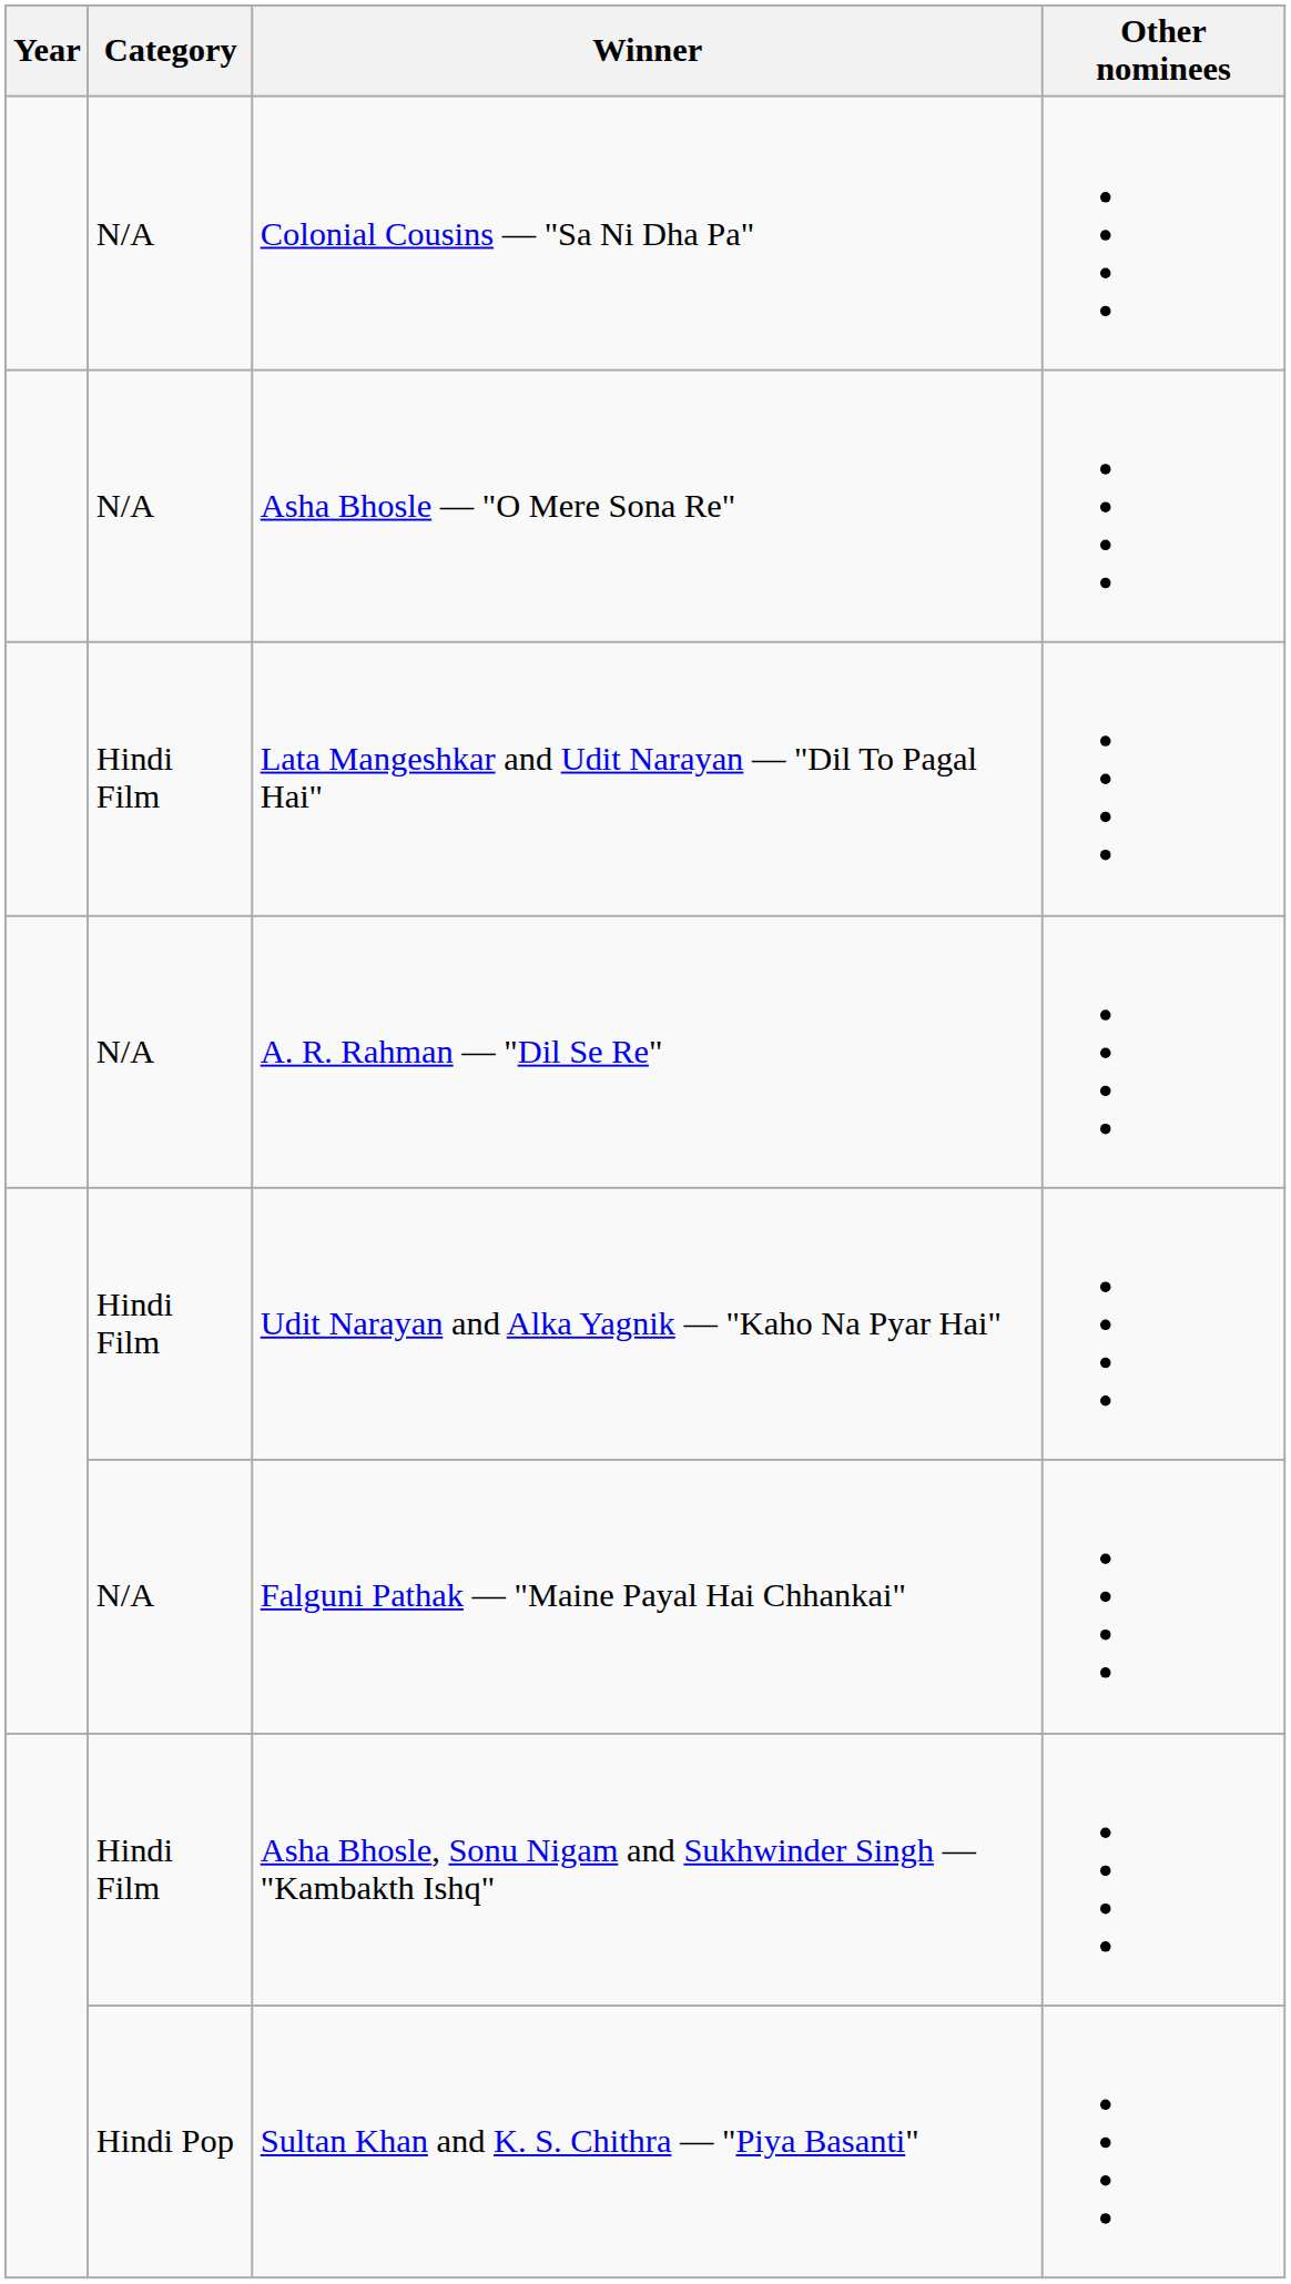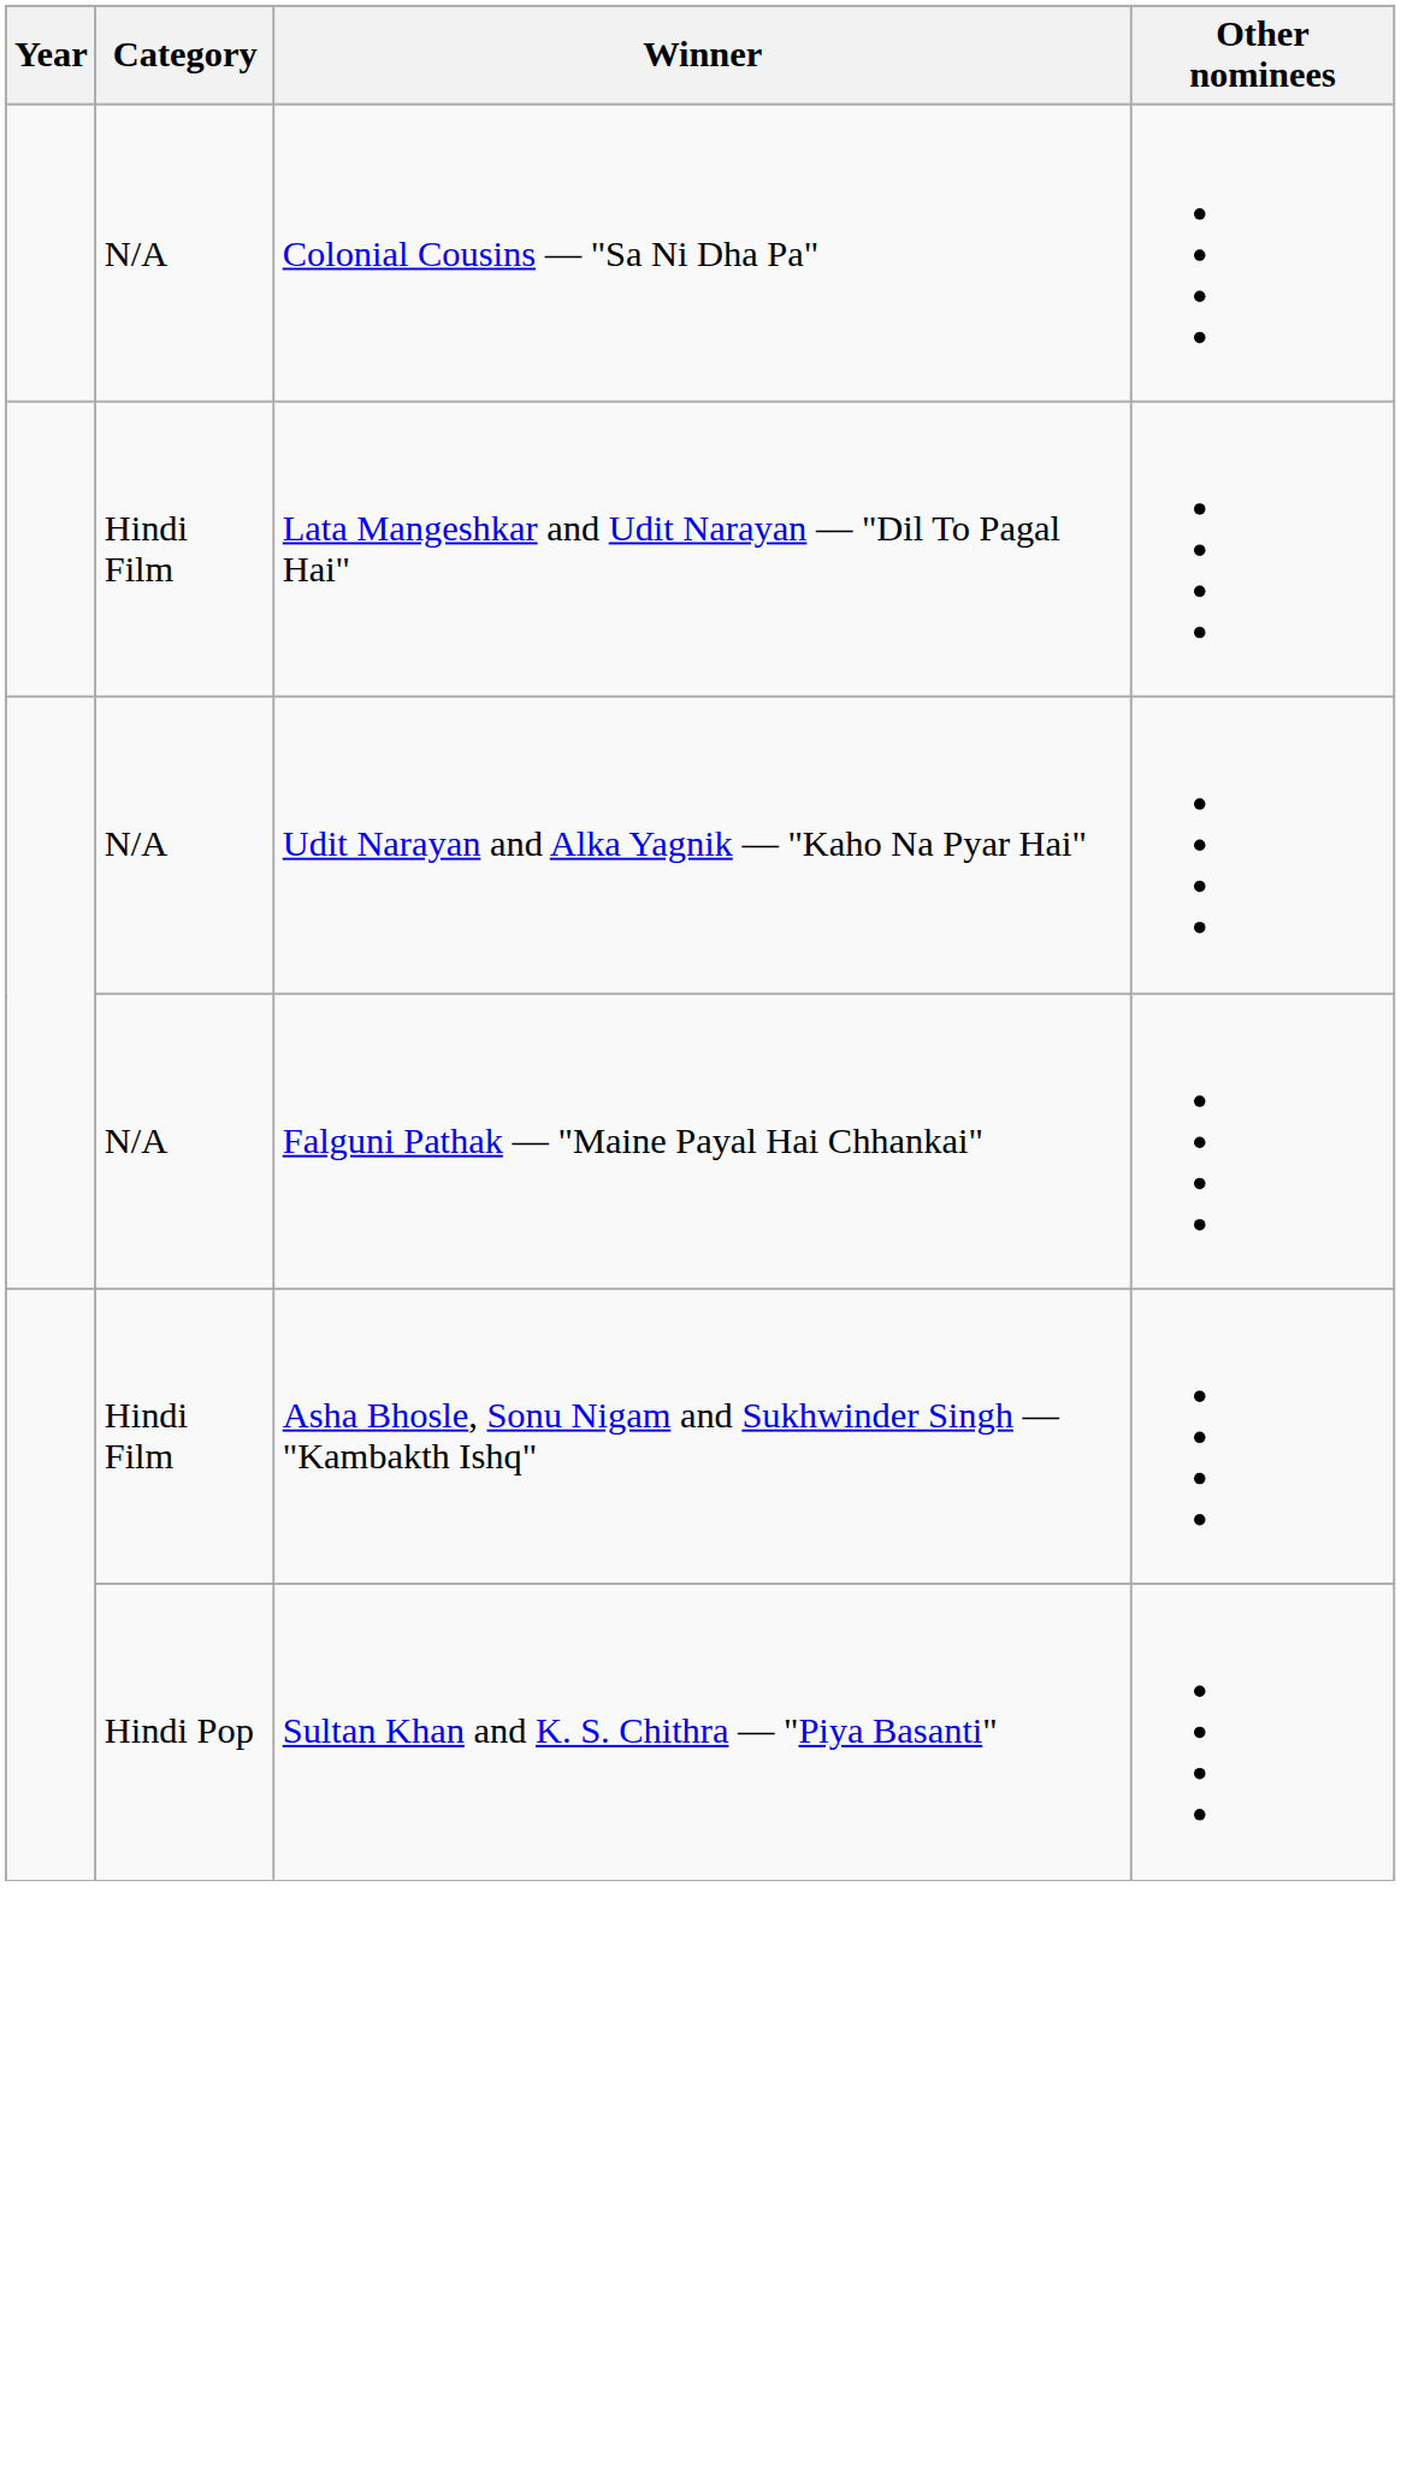- row: N/A | Asha Bhosle — "O Mere Sona Re"
- row: N/A | A. R. Rahman — "Dil Se Re"
Udit Narayan and Alka Yagnik — "Kaho Na Pyar Hai" | Category: Hindi Film -> N/A
